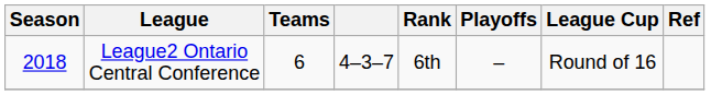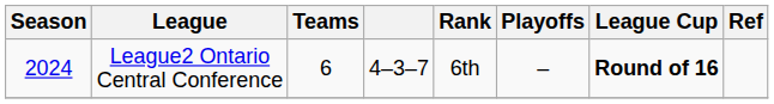League2 Ontario Central Conference | Season: 2018 -> 2024
League2 Ontario Central Conference | League Cup: normal -> bold
